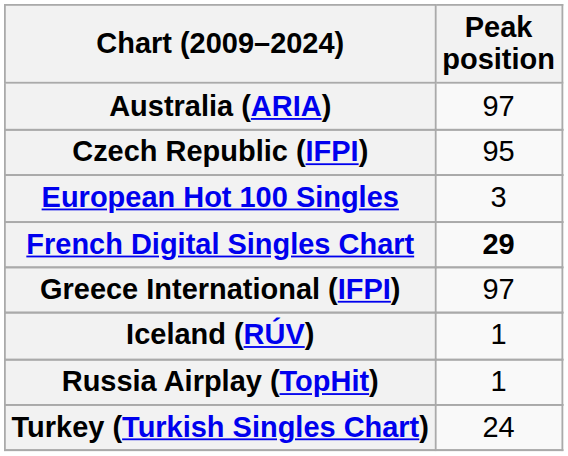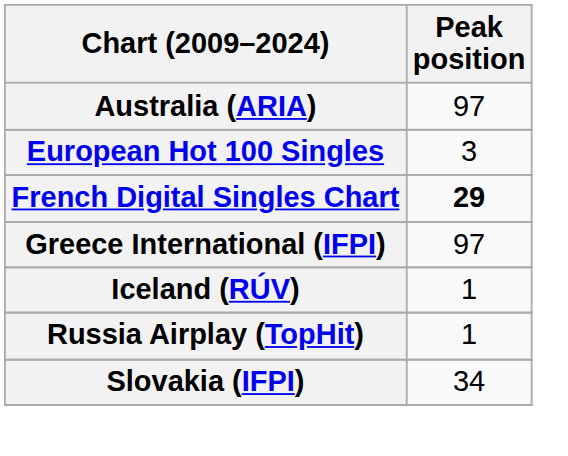- row: Czech Republic (IFPI) | 95
+ row: Slovakia (IFPI) | 34
- row: Turkey (Turkish Singles Chart) | 24
